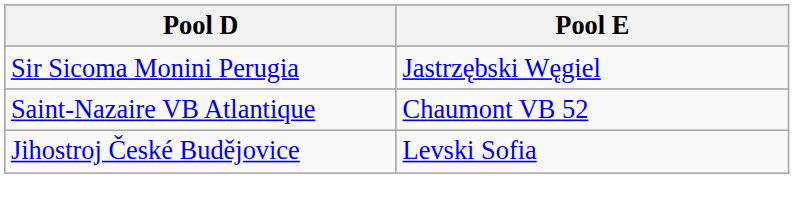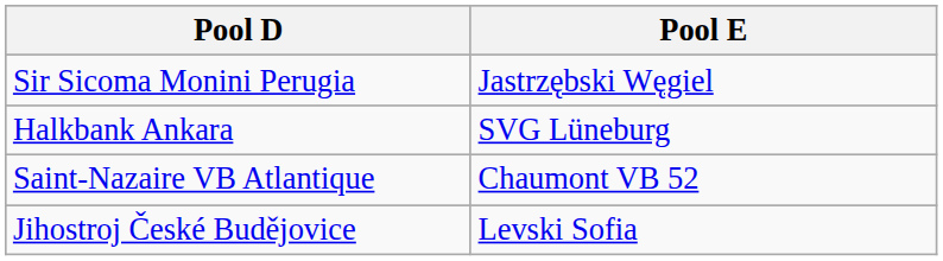+ row: Halkbank Ankara | SVG Lüneburg
